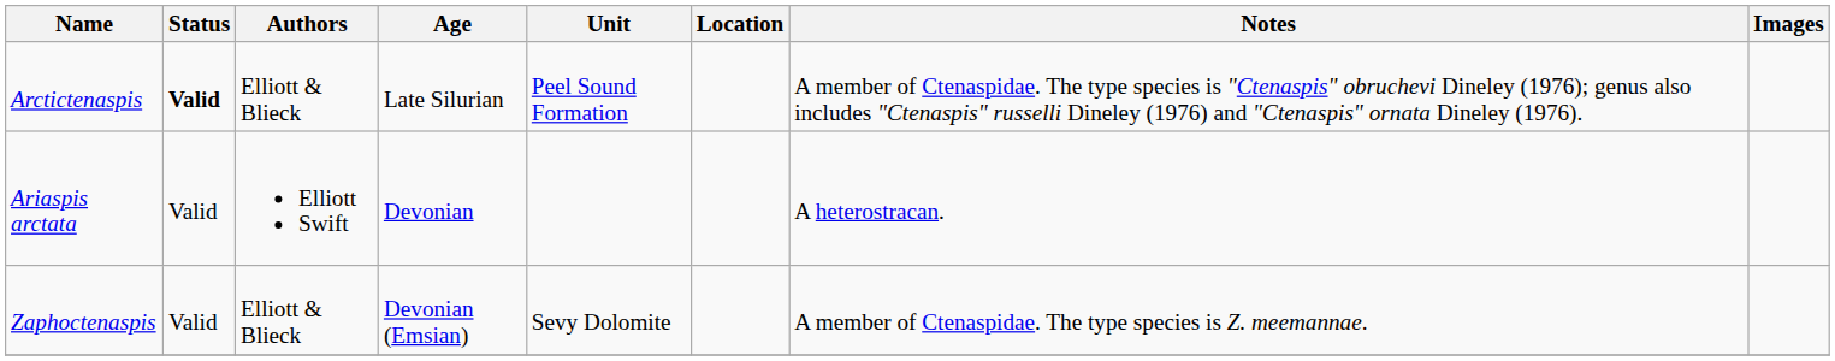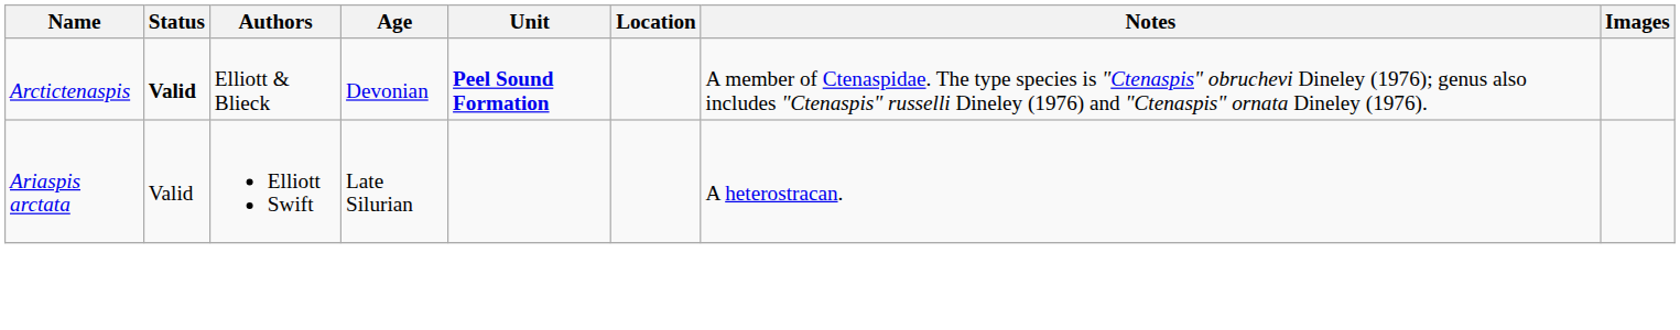Arctictenaspis | Age: Late Silurian -> Devonian
Arctictenaspis | Unit: normal -> bold
Ariaspis arctata | Age: Devonian -> Late Silurian
- row: Zaphoctenaspis | Valid | Elliott & Blieck | Devonian (Emsian) | Sevy Dolomite | A member of Ctenaspidae. The type species is Z. meemannae.
